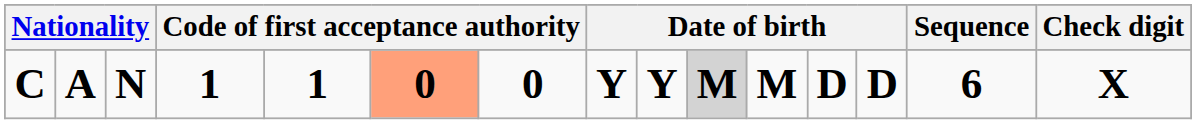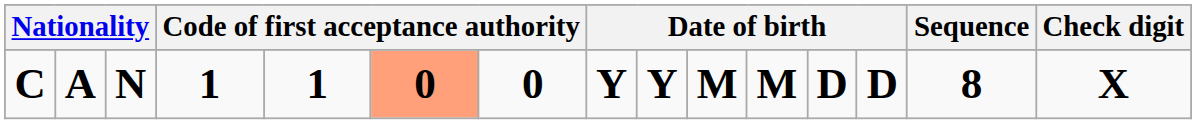C | column 10: lightgrey background -> no background
C | Sequence: 6 -> 8
